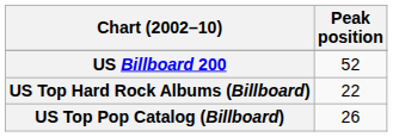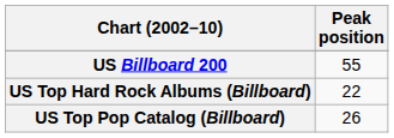US Billboard 200 | Peak position: 52 -> 55
